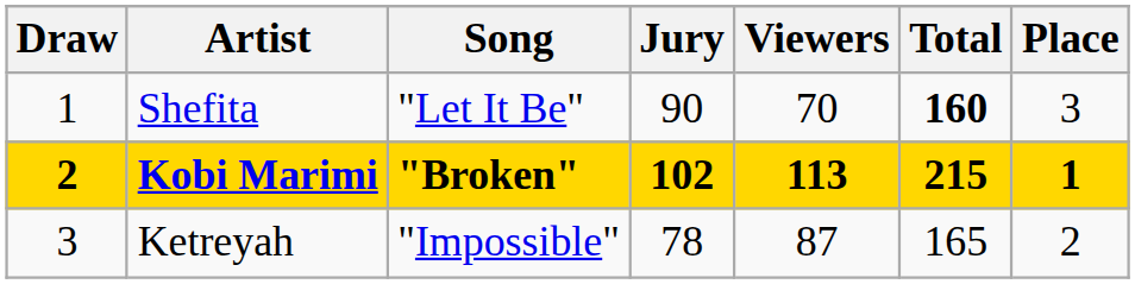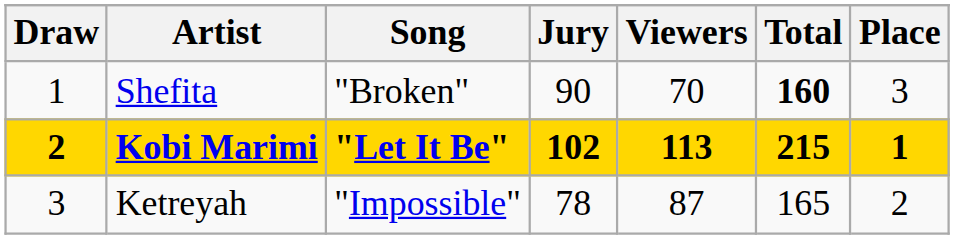Shefita | Song: "Let It Be" -> "Broken"
Kobi Marimi | Song: "Broken" -> "Let It Be"
